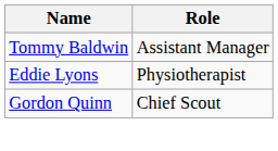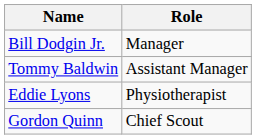+ row: Bill Dodgin Jr. | Manager
